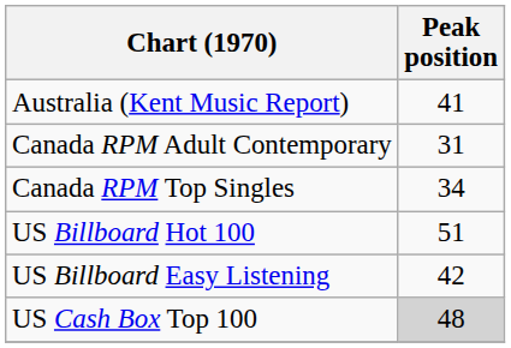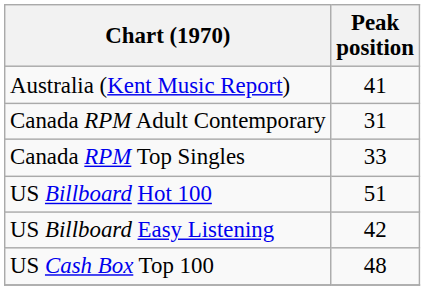Canada RPM Top Singles | Peak position: 34 -> 33
US Cash Box Top 100 | Peak position: lightgrey background -> no background
